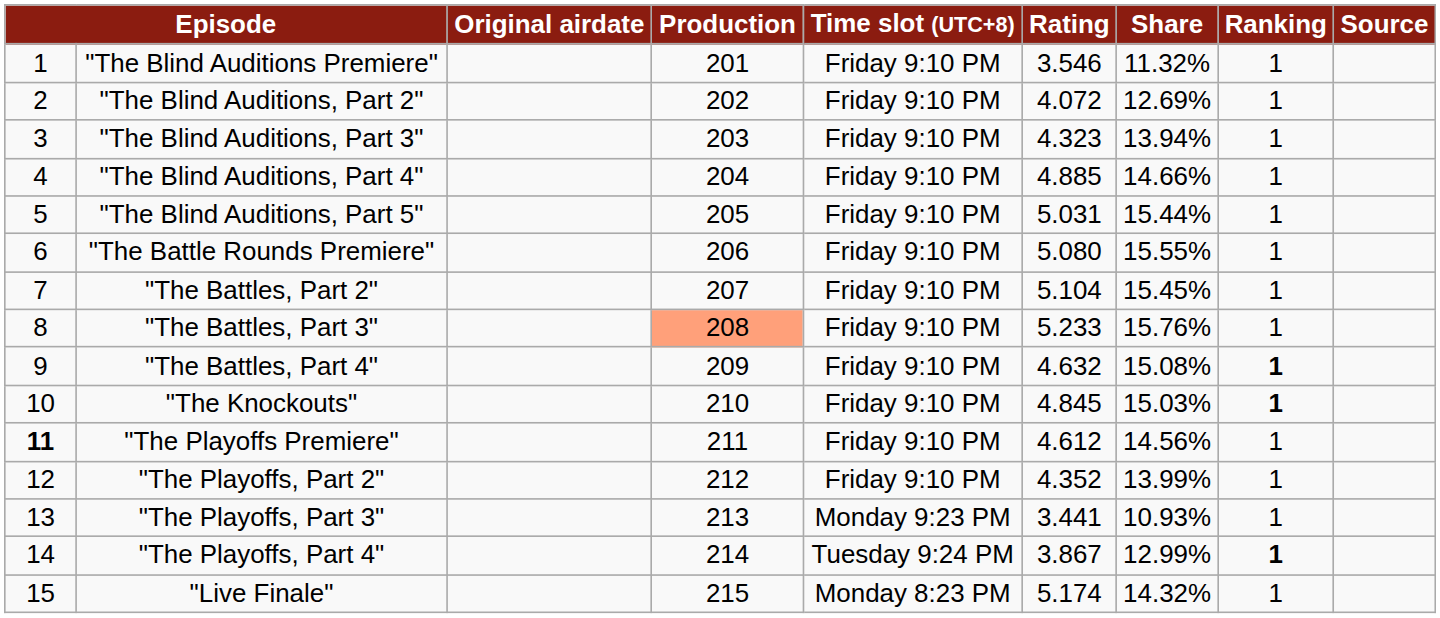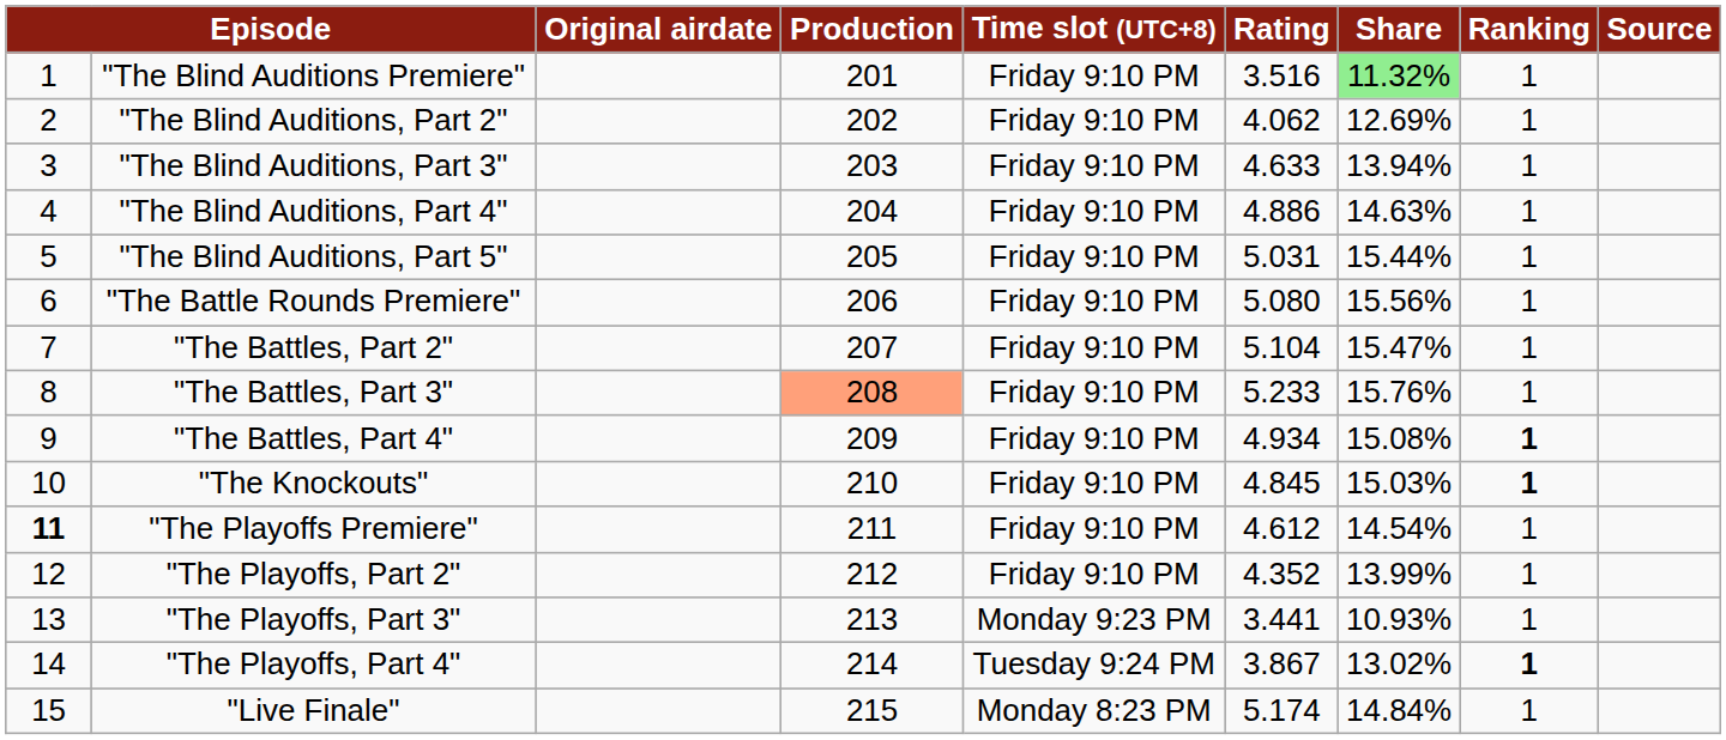"The Blind Auditions Premiere" | Rating: 3.546 -> 3.516
"The Blind Auditions Premiere" | Share: no background -> lightgreen background
"The Blind Auditions, Part 2" | Rating: 4.072 -> 4.062
"The Blind Auditions, Part 3" | Rating: 4.323 -> 4.633
"The Blind Auditions, Part 4" | Rating: 4.885 -> 4.886
"The Blind Auditions, Part 4" | Share: 14.66% -> 14.63%
"The Battle Rounds Premiere" | Share: 15.55% -> 15.56%
"The Battles, Part 2" | Share: 15.45% -> 15.47%
"The Battles, Part 4" | Rating: 4.632 -> 4.934
"The Playoffs Premiere" | Share: 14.56% -> 14.54%
"The Playoffs, Part 4" | Share: 12.99% -> 13.02%
"Live Finale" | Share: 14.32% -> 14.84%
